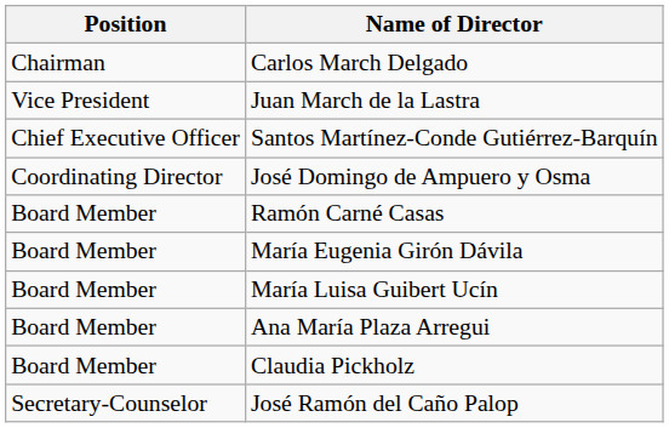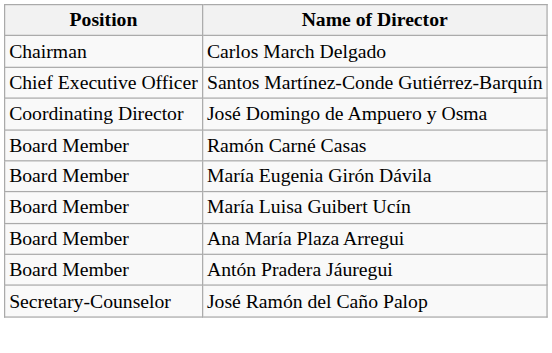- row: Vice President | Juan March de la Lastra
- row: Board Member | Claudia Pickholz
+ row: Board Member | Antón Pradera Jáuregui
